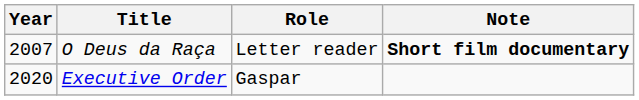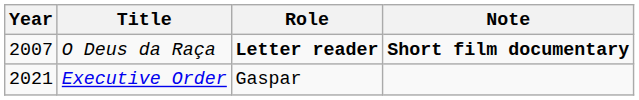O Deus da Raça | Role: normal -> bold
Executive Order | Year: 2020 -> 2021
